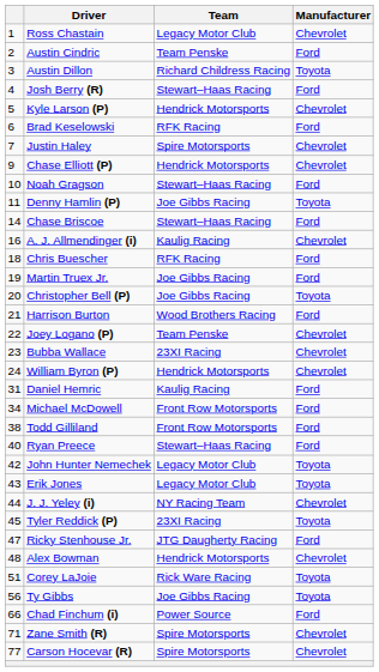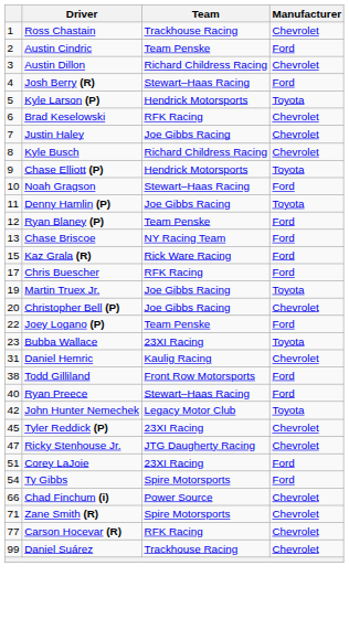Ross Chastain | Team: Legacy Motor Club -> Trackhouse Racing
Austin Dillon | Manufacturer: Toyota -> Chevrolet
Kyle Larson (P) | Manufacturer: Chevrolet -> Toyota
Brad Keselowski | Manufacturer: Ford -> Chevrolet
Justin Haley | Team: Spire Motorsports -> Joe Gibbs Racing
+ row: 8 | Kyle Busch | Richard Childress Racing | Chevrolet
Chase Elliott (P) | Manufacturer: Chevrolet -> Toyota
+ row: 12 | Ryan Blaney (P) | Team Penske | Ford
Chase Briscoe | column 1: 14 -> 13
Chase Briscoe | Team: Stewart–Haas Racing -> NY Racing Team
+ row: 15 | Kaz Grala (R) | Rick Ware Racing | Ford
- row: 16 | A. J. Allmendinger (i) | Kaulig Racing | Chevrolet
Chris Buescher | column 1: 18 -> 17
Martin Truex Jr. | Manufacturer: Ford -> Toyota
Christopher Bell (P) | Manufacturer: Toyota -> Chevrolet
- row: 21 | Harrison Burton | Wood Brothers Racing | Ford
Joey Logano (P) | Manufacturer: Chevrolet -> Ford
Bubba Wallace | Manufacturer: Chevrolet -> Toyota
- row: 24 | William Byron (P) | Hendrick Motorsports | Chevrolet
Daniel Hemric | Manufacturer: Ford -> Chevrolet
- row: 34 | Michael McDowell | Front Row Motorsports | Ford
- row: 43 | Erik Jones | Legacy Motor Club | Toyota
- row: 44 | J. J. Yeley (i) | NY Racing Team | Chevrolet
Tyler Reddick (P) | Manufacturer: Toyota -> Chevrolet
Ricky Stenhouse Jr. | Manufacturer: Ford -> Chevrolet
- row: 48 | Alex Bowman | Hendrick Motorsports | Chevrolet
Corey LaJoie | Team: Rick Ware Racing -> 23XI Racing
Corey LaJoie | Manufacturer: Toyota -> Ford
Ty Gibbs | column 1: 56 -> 54
Ty Gibbs | Team: Joe Gibbs Racing -> Spire Motorsports
Ty Gibbs | Manufacturer: Toyota -> Ford
Chad Finchum (i) | Manufacturer: Ford -> Chevrolet
Carson Hocevar (R) | Team: Spire Motorsports -> RFK Racing
+ row: 99 | Daniel Suárez | Trackhouse Racing | Chevrolet
